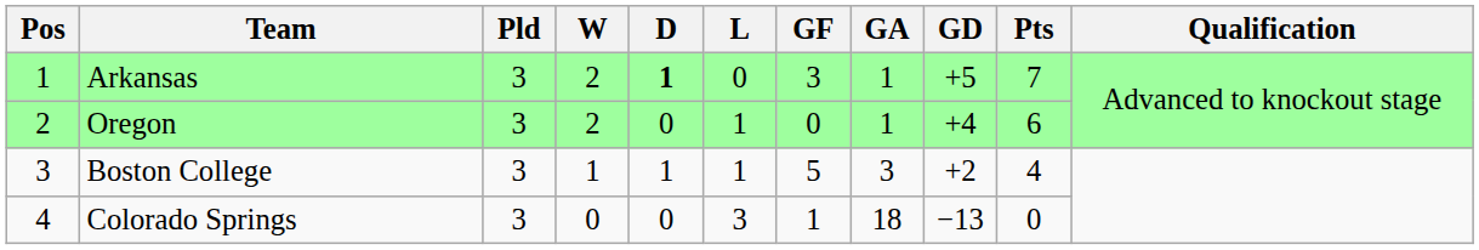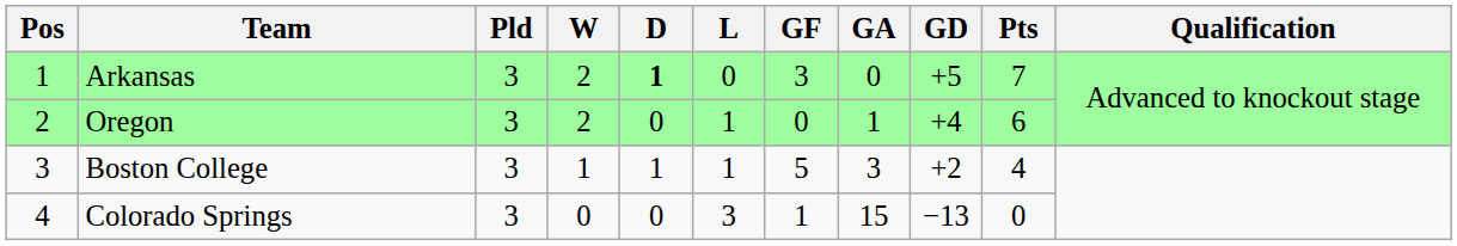Arkansas | GA: 1 -> 0
Colorado Springs | GA: 18 -> 15
